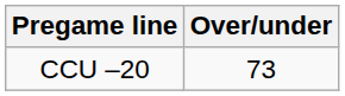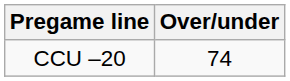CCU –20 | Over/under: 73 -> 74
